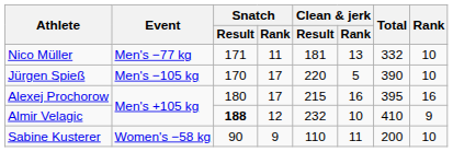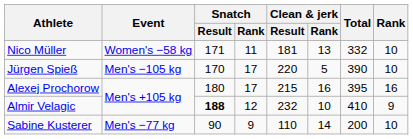Nico Müller | Event: Men's −77 kg -> Women's −58 kg
Sabine Kusterer | Event: Women's −58 kg -> Men's −77 kg
Sabine Kusterer | Clean & jerk / Rank: 11 -> 14
